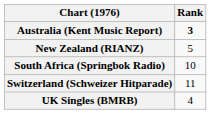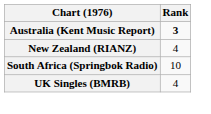New Zealand (RIANZ) | Rank: 5 -> 4
- row: Switzerland (Schweizer Hitparade) | 11
